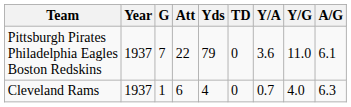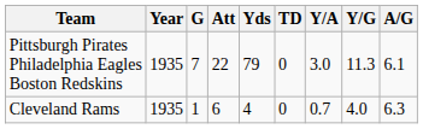Pittsburgh Pirates Philadelphia Eagles Boston Redskins | Year: 1937 -> 1935
Pittsburgh Pirates Philadelphia Eagles Boston Redskins | Y/A: 3.6 -> 3.0
Pittsburgh Pirates Philadelphia Eagles Boston Redskins | Y/G: 11.0 -> 11.3
Cleveland Rams | Year: 1937 -> 1935
